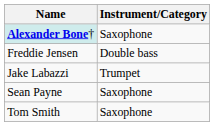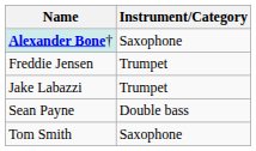Freddie Jensen | Instrument/Category: Double bass -> Trumpet
Sean Payne | Instrument/Category: Saxophone -> Double bass
